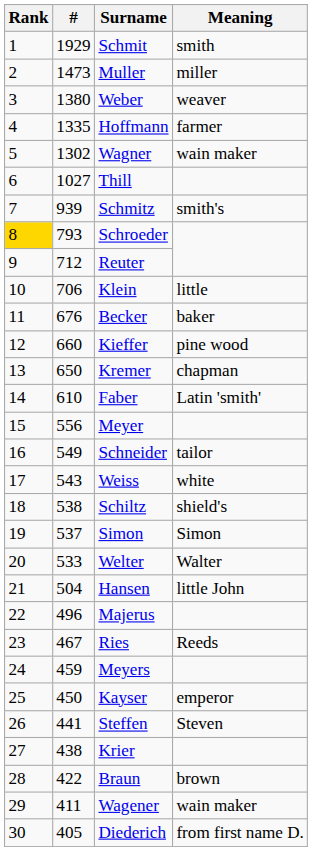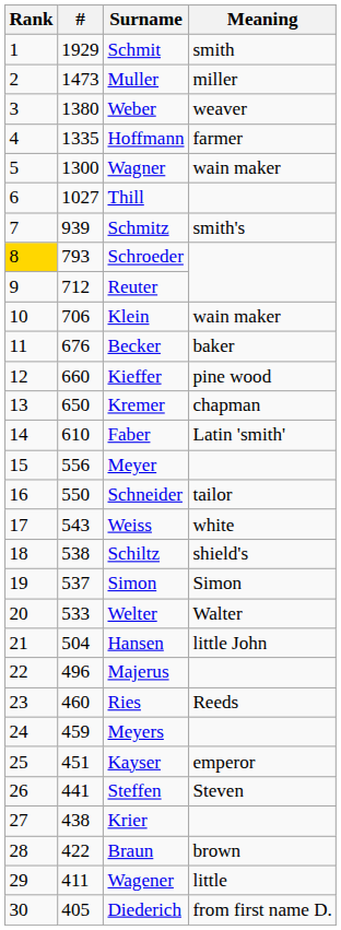Wagner | #: 1302 -> 1300
Klein | Meaning: little -> wain maker
Schneider | #: 549 -> 550
Ries | #: 467 -> 460
Kayser | #: 450 -> 451
Wagener | Meaning: wain maker -> little
